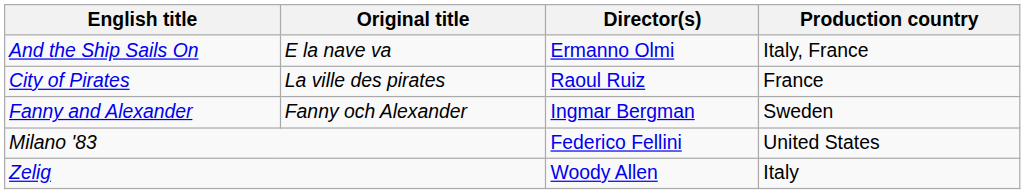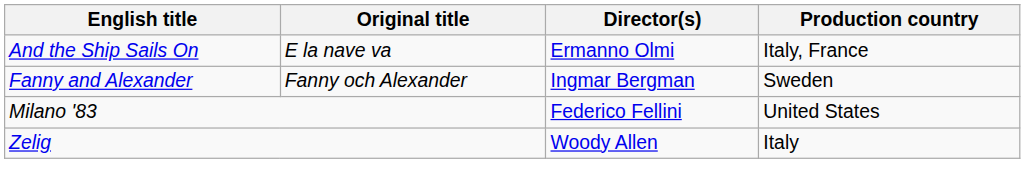- row: City of Pirates | La ville des pirates | Raoul Ruiz | France
